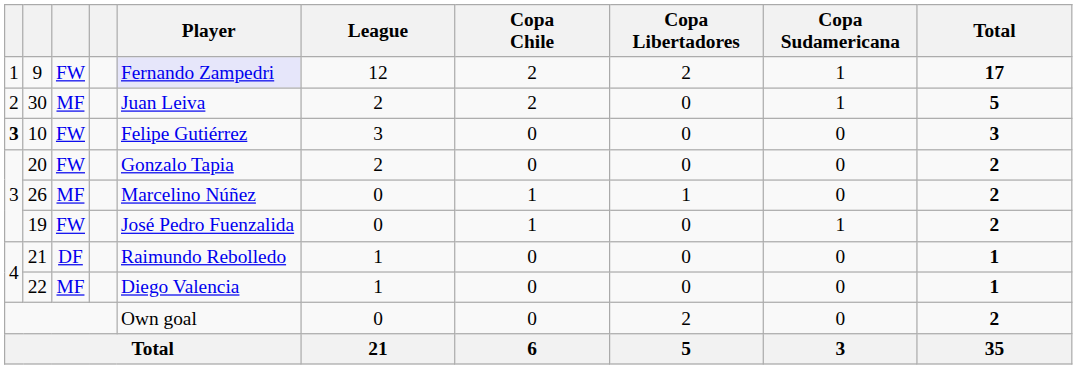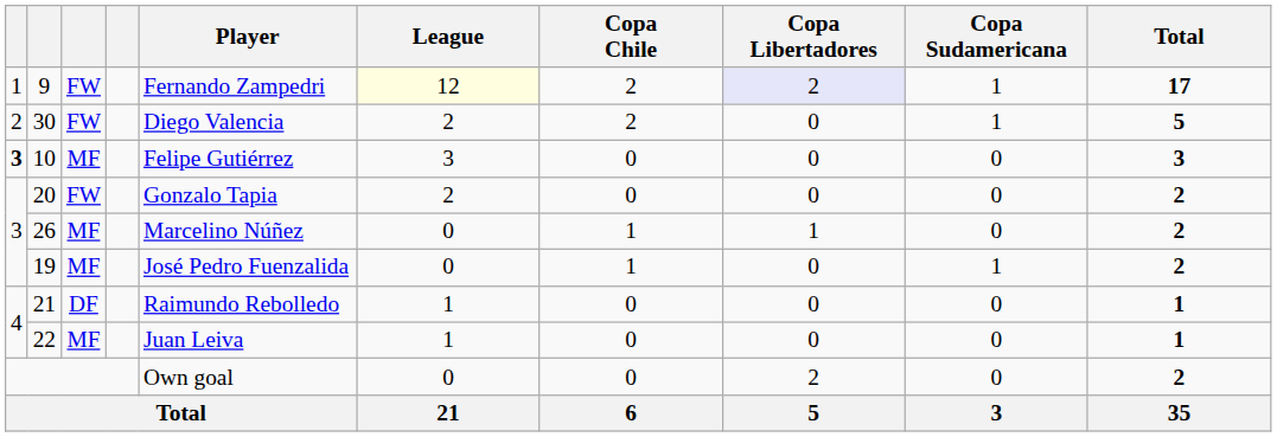9 | Player: lavender background -> no background
9 | League: no background -> lightyellow background
9 | Copa Libertadores: no background -> lavender background
30 | column 3: MF -> FW
30 | Player: Juan Leiva -> Diego Valencia
10 | column 3: FW -> MF
19 | column 3: FW -> MF
22 | Player: Diego Valencia -> Juan Leiva
